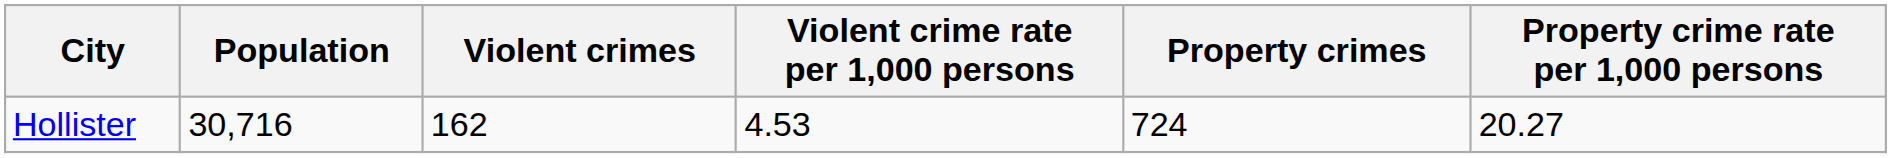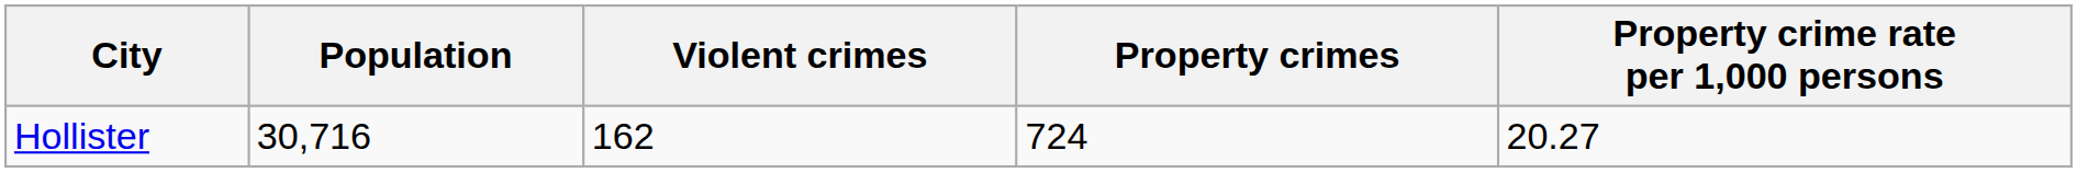- column: Violent crime rate per 1,000 persons | 4.53
